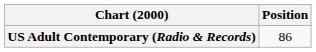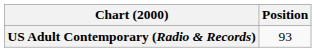US Adult Contemporary (Radio & Records) | Position: 86 -> 93
